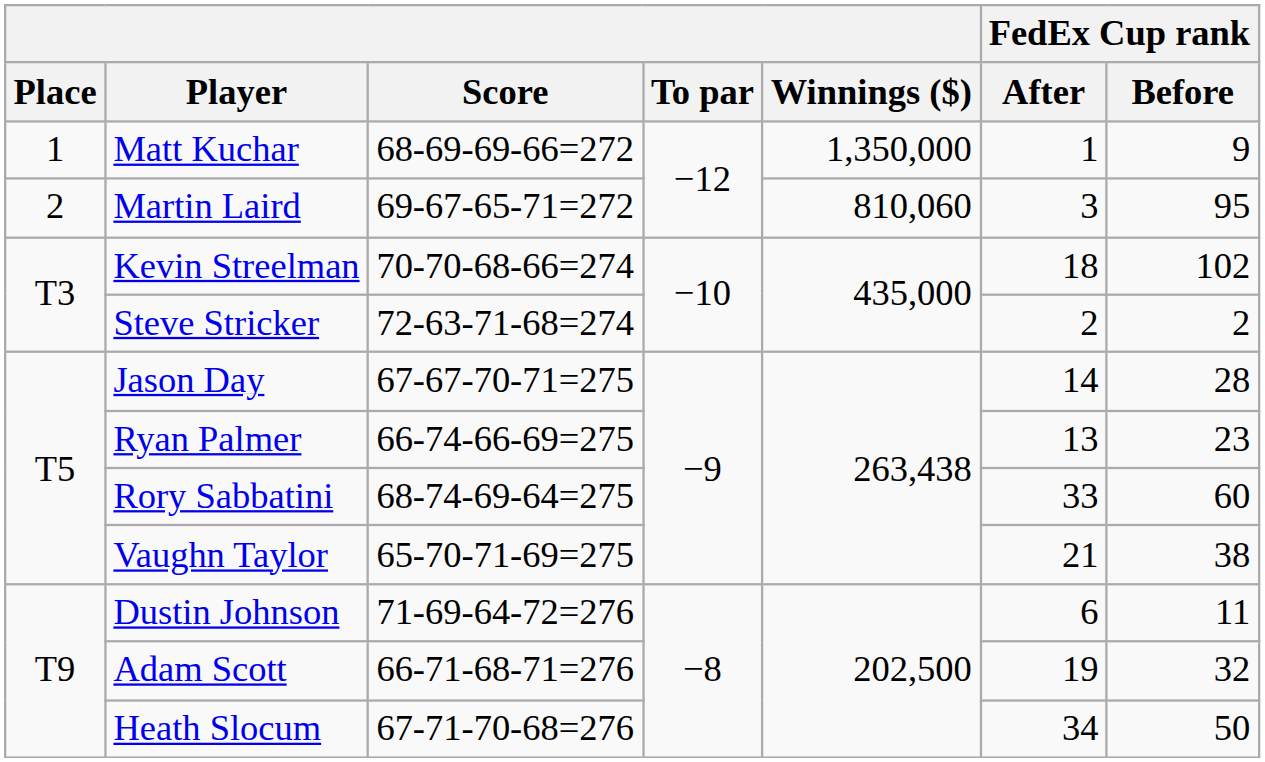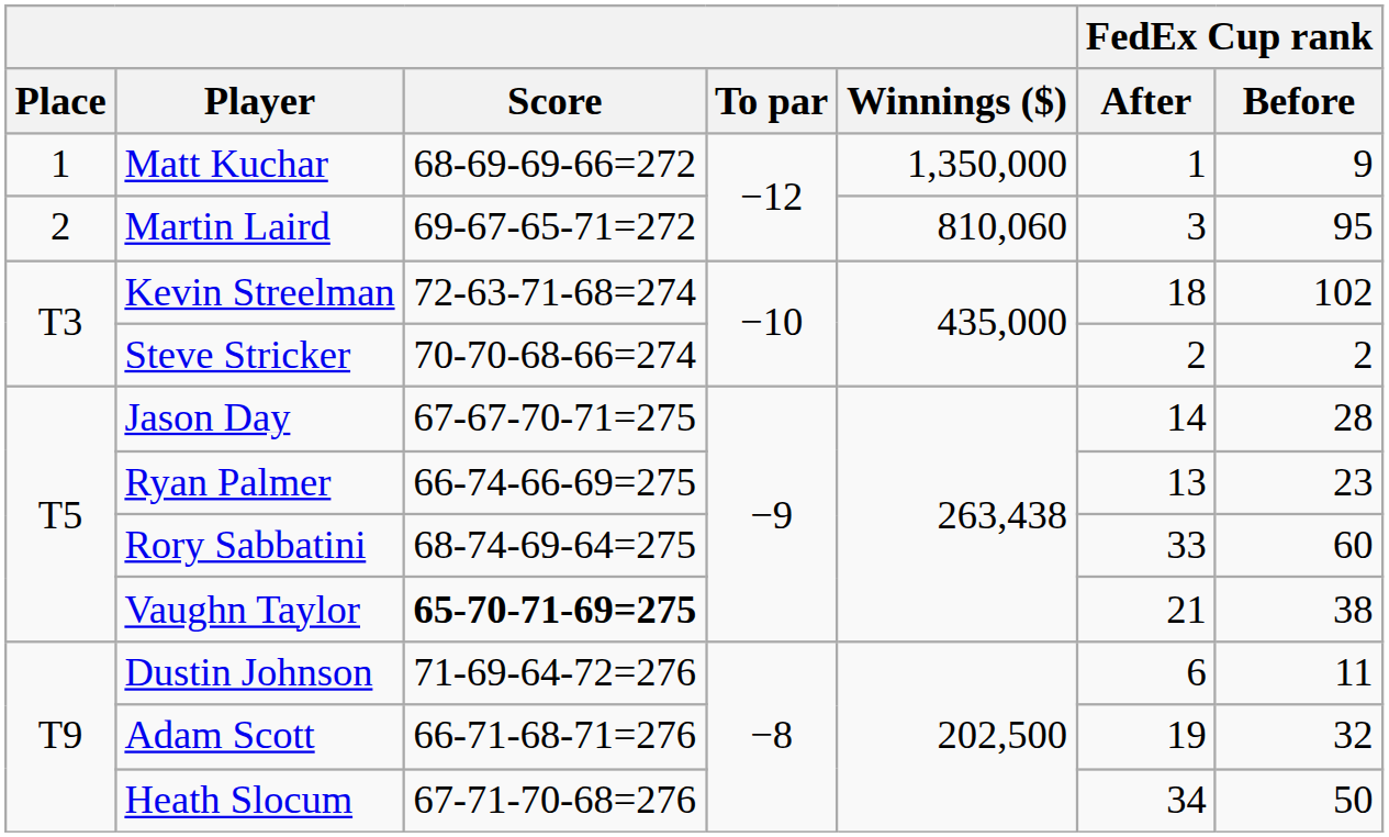Kevin Streelman | Score: 70-70-68-66=274 -> 72-63-71-68=274
Steve Stricker | Score: 72-63-71-68=274 -> 70-70-68-66=274
Vaughn Taylor | Score: normal -> bold
